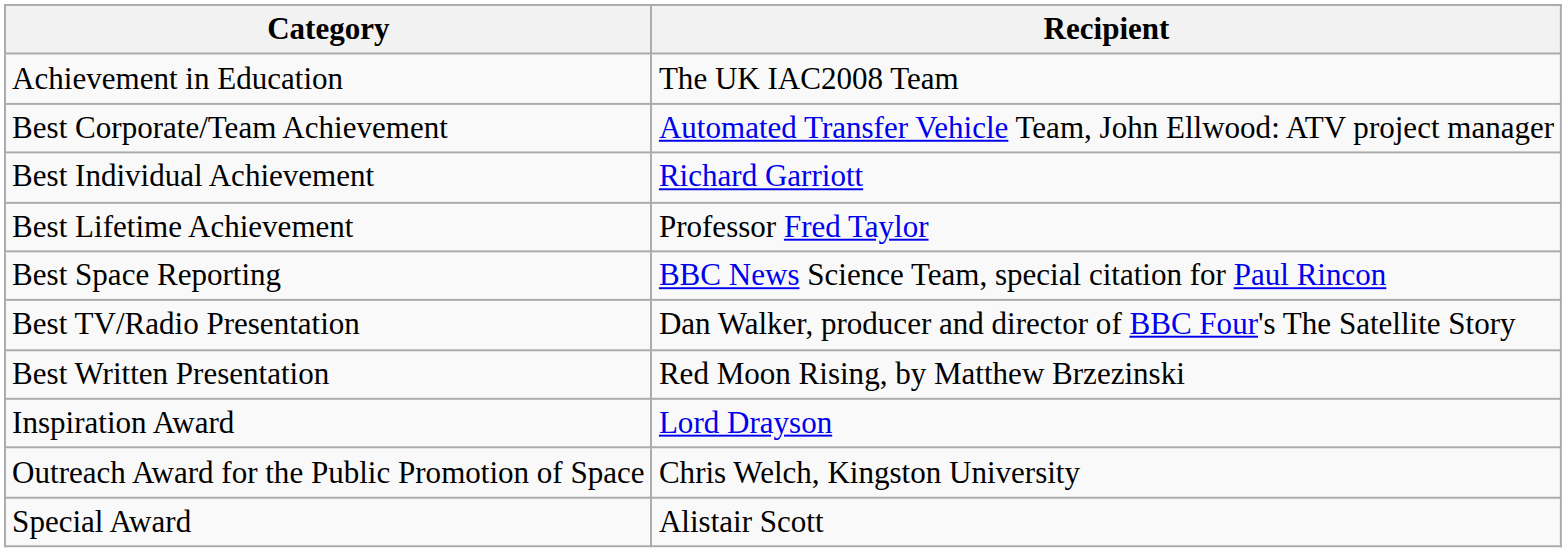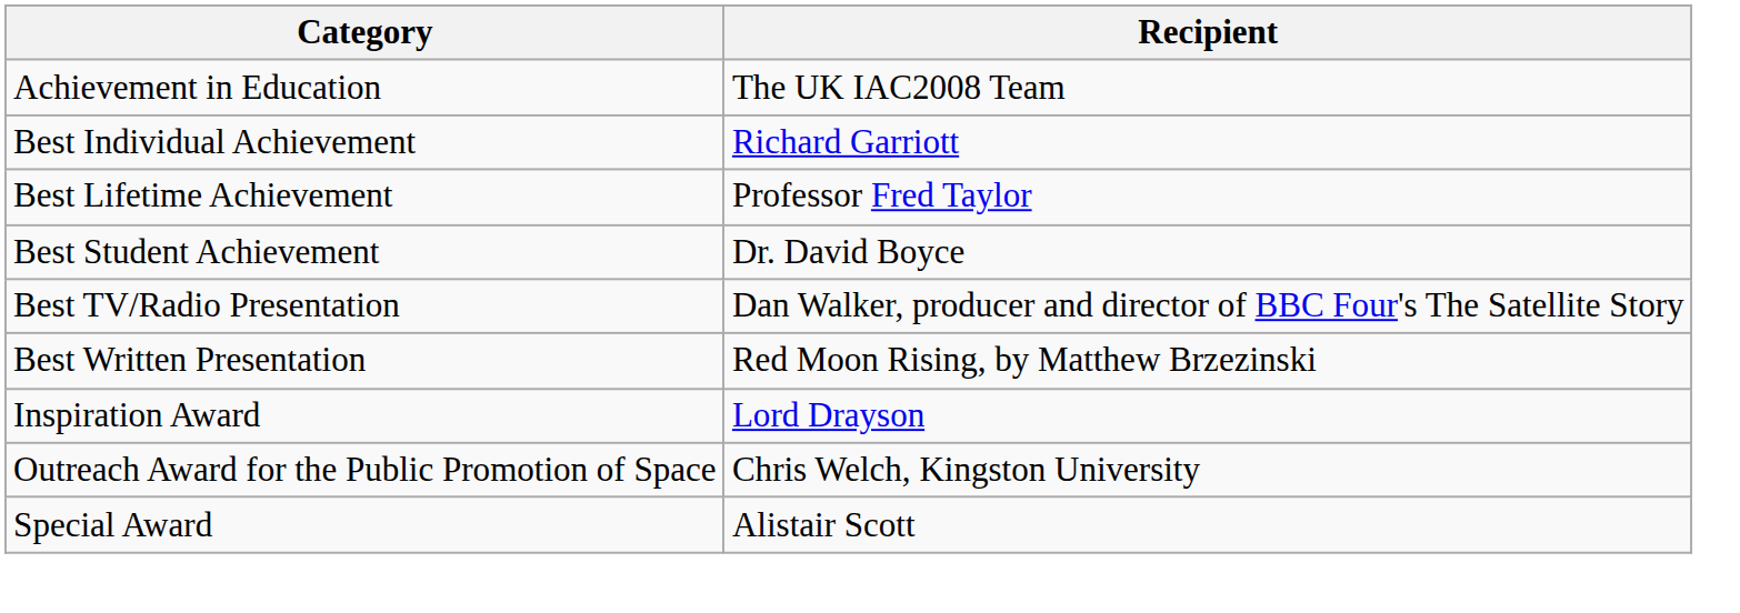- row: Best Corporate/Team Achievement | Automated Transfer Vehicle Team, John Ellwood: ATV project manager
- row: Best Space Reporting | BBC News Science Team, special citation for Paul Rincon
+ row: Best Student Achievement | Dr. David Boyce
